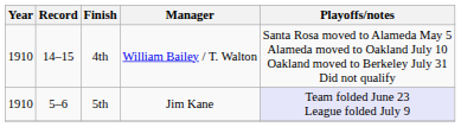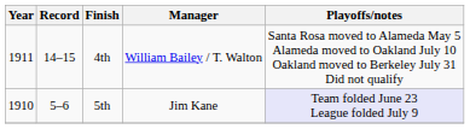4th | Year: 1910 -> 1911
